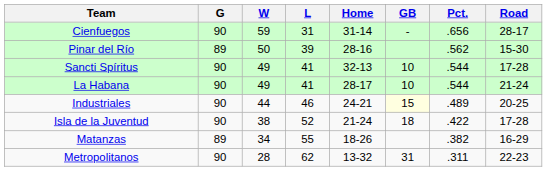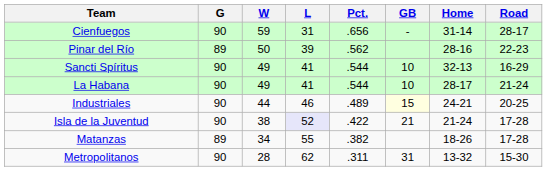columns swapped: Pct. <-> Home
Pinar del Río | Road: 15-30 -> 22-23
Sancti Spíritus | Road: 17-28 -> 16-29
Isla de la Juventud | L: no background -> lavender background
Isla de la Juventud | GB: 18 -> 21
Matanzas | Road: 16-29 -> 17-28
Metropolitanos | Road: 22-23 -> 15-30
